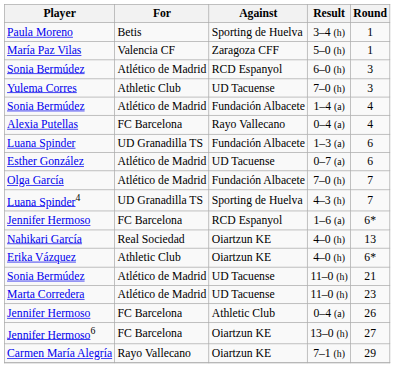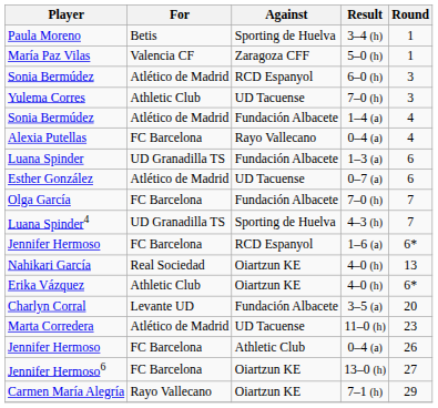Olga García | For: Atlético de Madrid -> FC Barcelona
+ row: Charlyn Corral | Levante UD | Fundación Albacete | 3–5 (a) | 20
- row: Sonia Bermúdez | Atlético de Madrid | UD Tacuense | 11–0 (h) | 21
